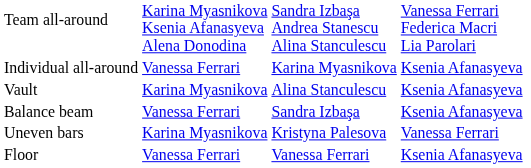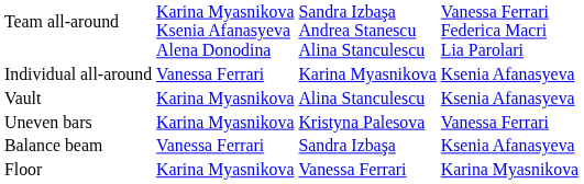rows swapped: Uneven bars <-> Balance beam
Floor | column 2: Vanessa Ferrari -> Karina Myasnikova
Floor | column 4: Ksenia Afanasyeva -> Karina Myasnikova
